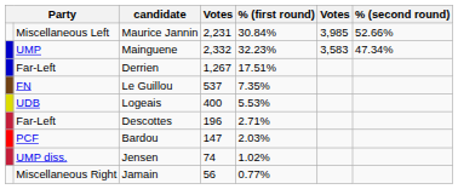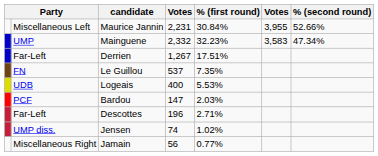Maurice Jannin | column 6: 3,985 -> 3,955
rows swapped: Descottes <-> Bardou
